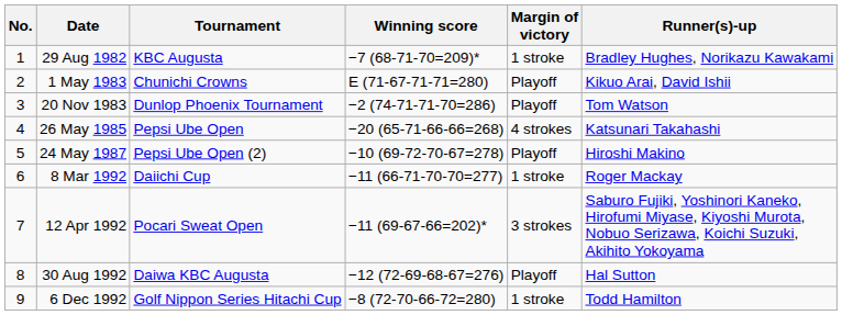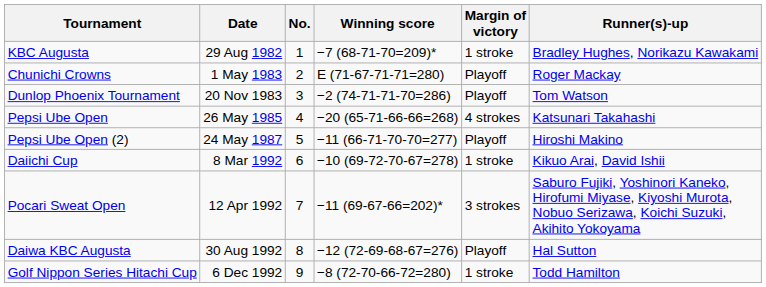columns swapped: No. <-> Tournament
1 May 1983 | Runner(s)-up: Kikuo Arai, David Ishii -> Roger Mackay
24 May 1987 | Winning score: −10 (69-72-70-67=278) -> −11 (66-71-70-70=277)
8 Mar 1992 | Winning score: −11 (66-71-70-70=277) -> −10 (69-72-70-67=278)
8 Mar 1992 | Runner(s)-up: Roger Mackay -> Kikuo Arai, David Ishii
